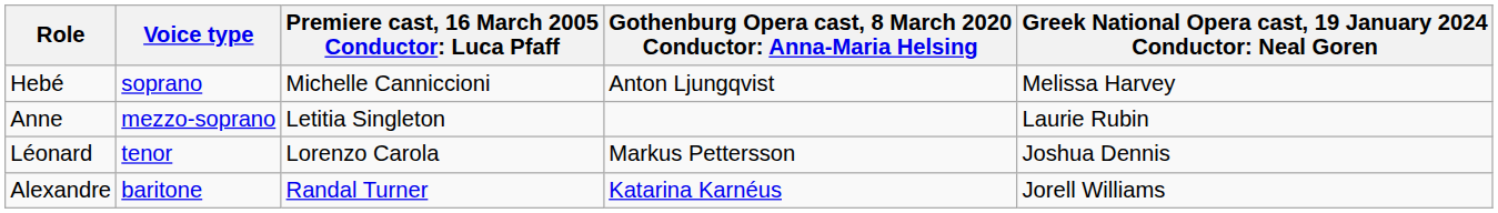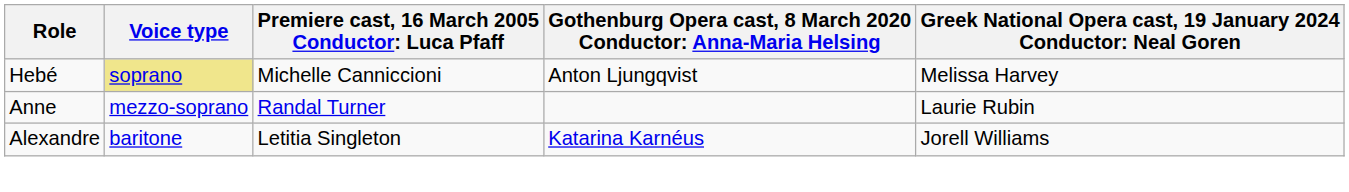Hebé | Voice type: no background -> khaki background
Anne | column 3: Letitia Singleton -> Randal Turner
- row: Léonard | tenor | Lorenzo Carola | Markus Pettersson | Joshua Dennis
Alexandre | column 3: Randal Turner -> Letitia Singleton
